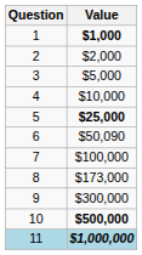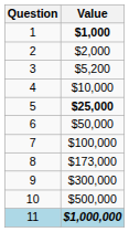3 | Value: $5,000 -> $5,200
6 | Value: $50,090 -> $50,000
10 | Value: bold -> normal
